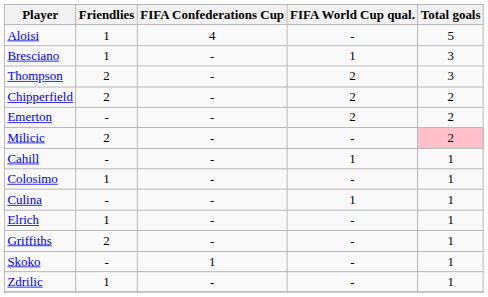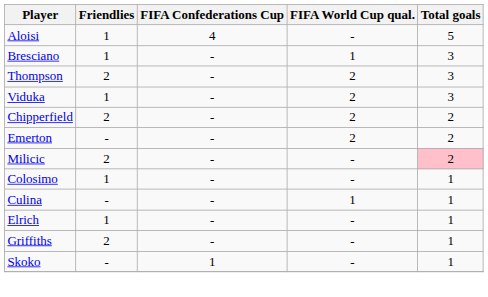+ row: Viduka | 1 | - | 2 | 3
- row: Cahill | - | - | 1 | 1
- row: Zdrilic | 1 | - | - | 1
